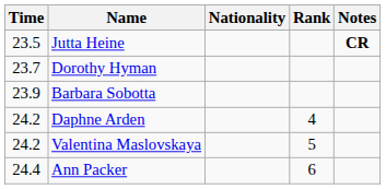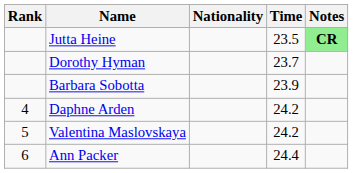columns swapped: Rank <-> Time
Jutta Heine | Notes: no background -> lightgreen background
